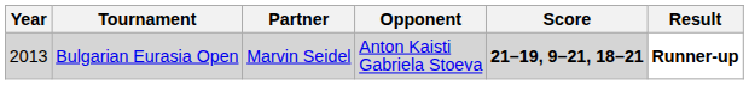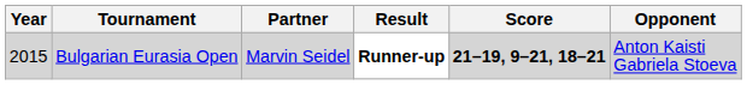columns swapped: Opponent <-> Result
Bulgarian Eurasia Open | Year: 2013 -> 2015
